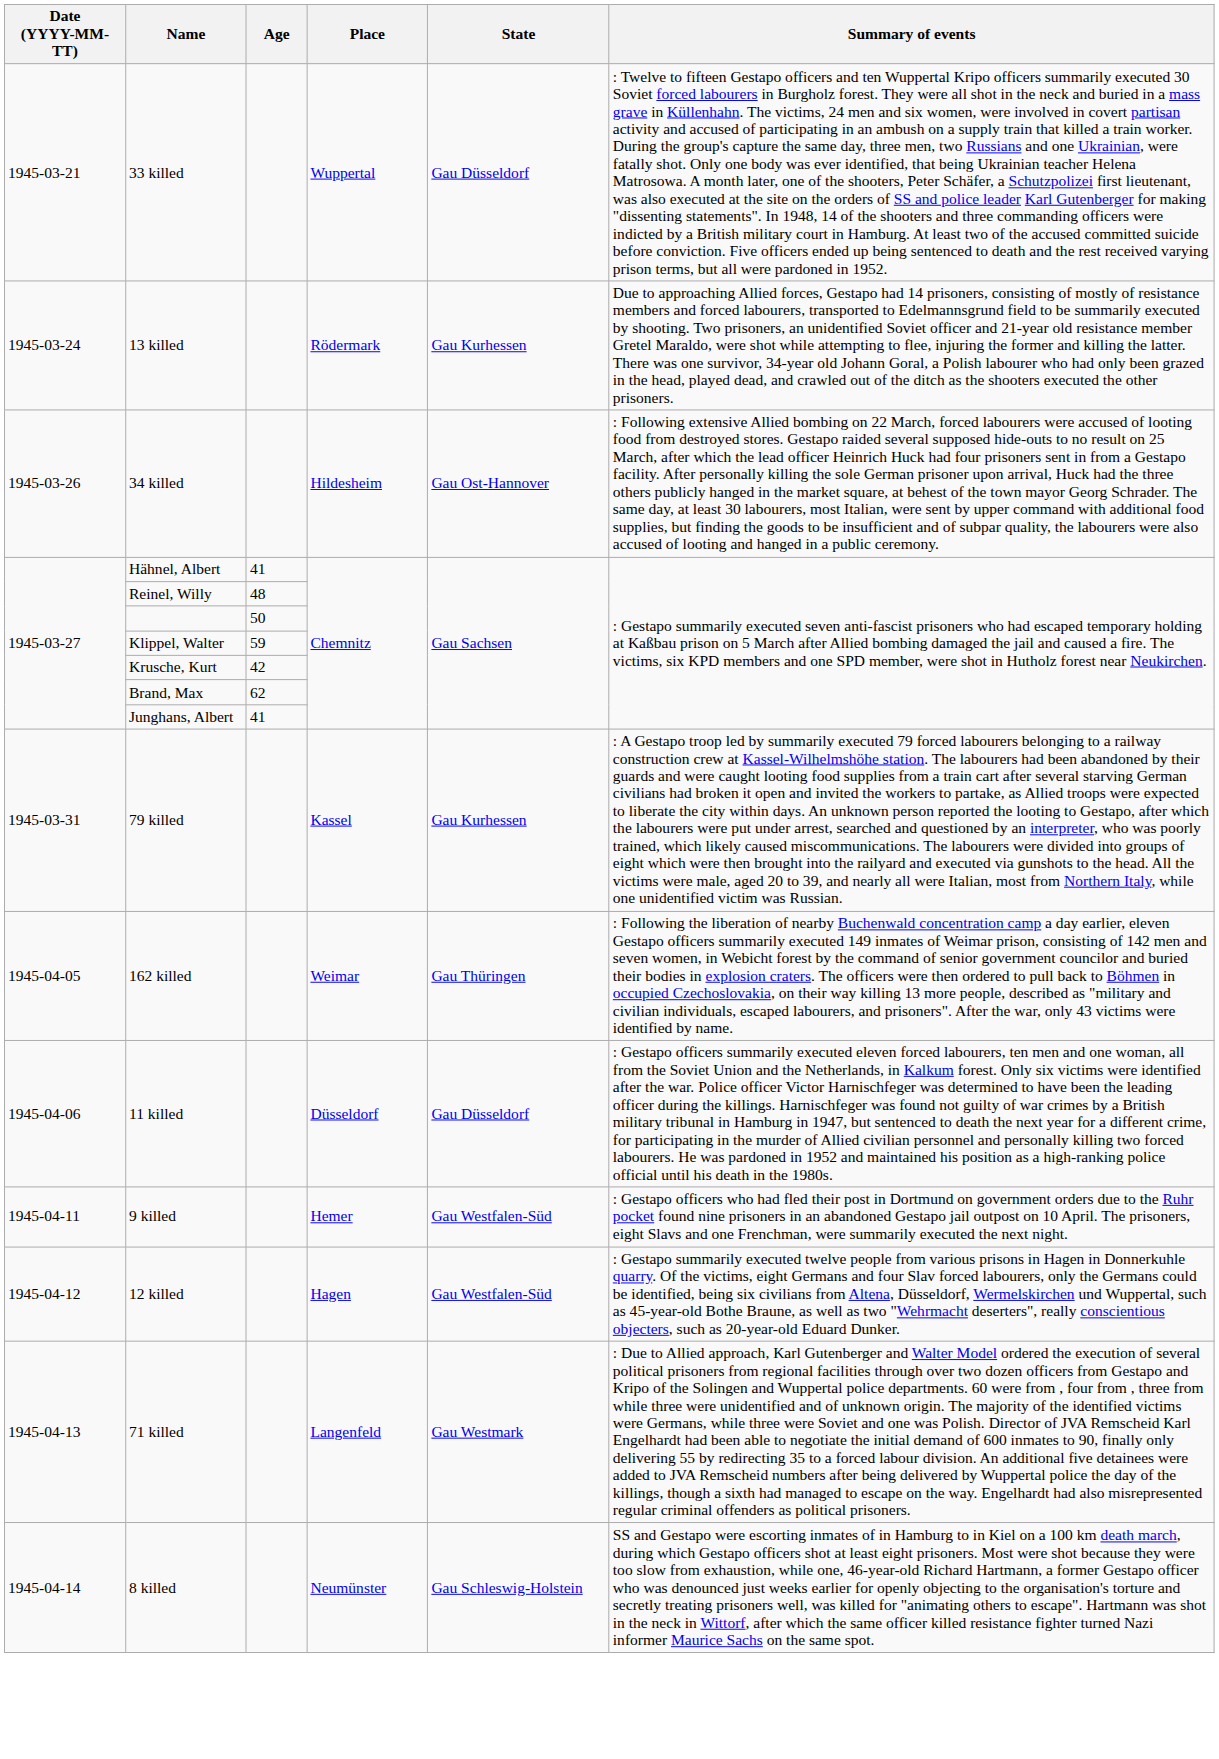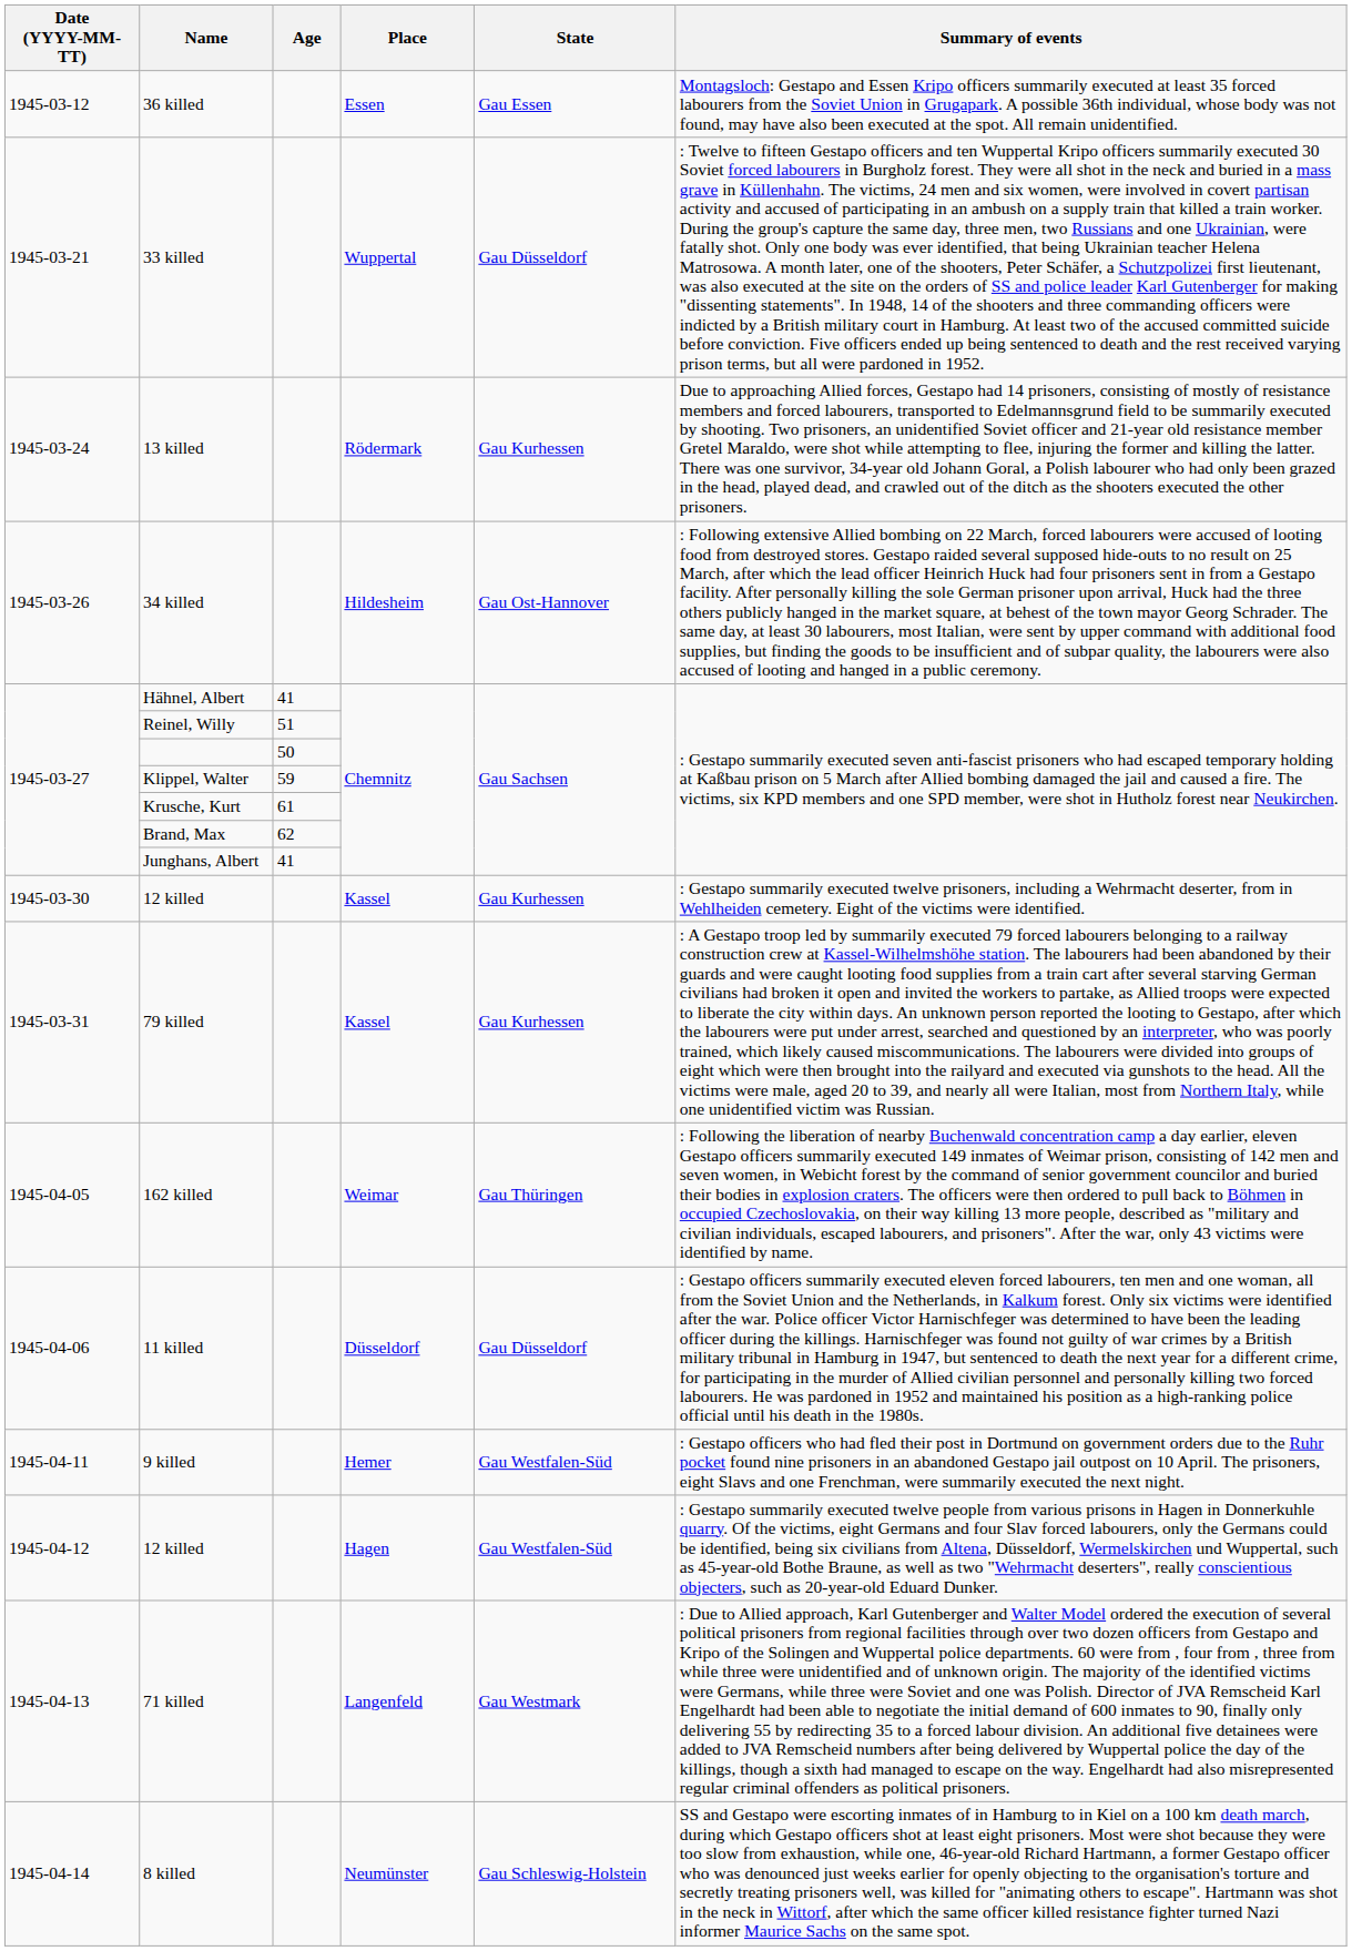+ row: 1945-03-12 | 36 killed | Essen | Gau Essen | Montagsloch: Gestapo and Essen Kripo officers summarily executed at least 35 forced labourers from the Soviet Union in Grugapark. A possible 36th individual, whose body was not found, may have also been executed at the spot. All remain unidentified.
Reinel, Willy | Age: 48 -> 51
Krusche, Kurt | Age: 42 -> 61
+ row: 1945-03-30 | 12 killed | Kassel | Gau Kurhessen | : Gestapo summarily executed twelve prisoners, including a Wehrmacht deserter, from in Wehlheiden cemetery. Eight of the victims were identified.
